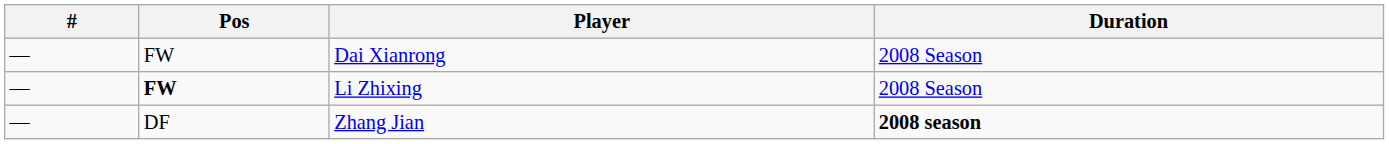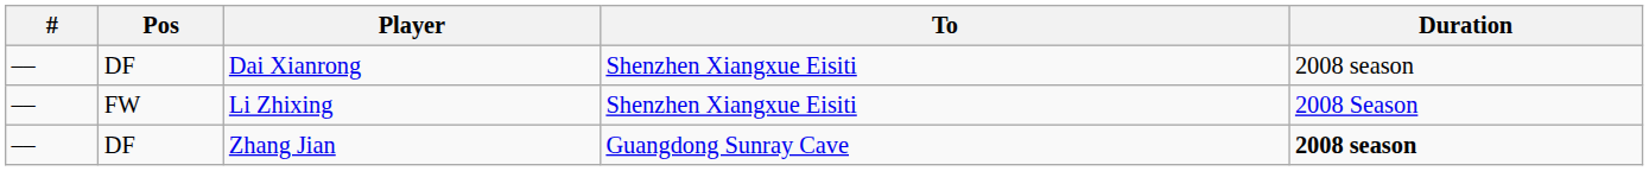+ column: To | Shenzhen Xiangxue Eisiti | Shenzhen Xiangxue Eisiti | Guangdong Sunray Cave
Dai Xianrong | Pos: FW -> DF
Dai Xianrong | Duration: 2008 Season -> 2008 season
Li Zhixing | Pos: bold -> normal
